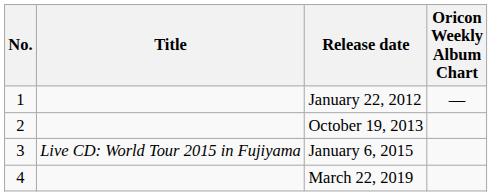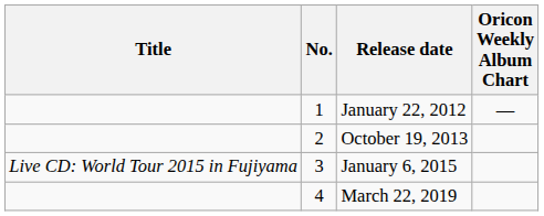columns swapped: No. <-> Title
